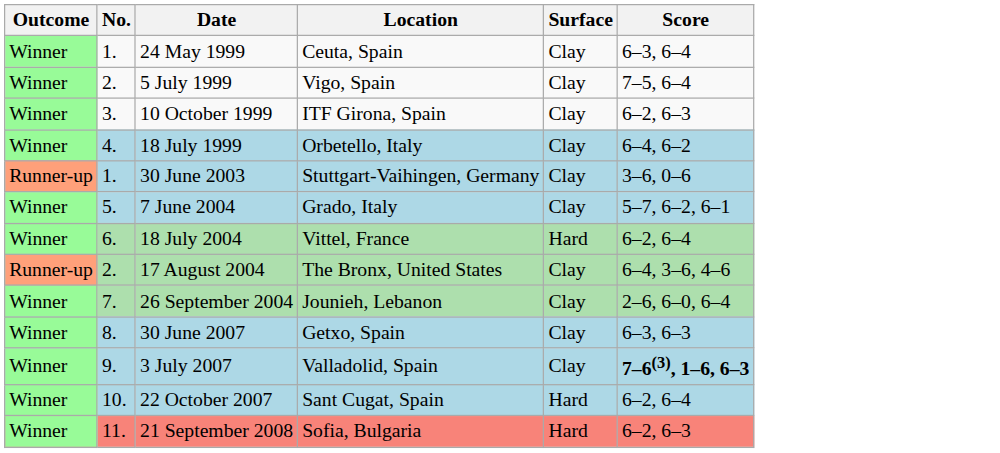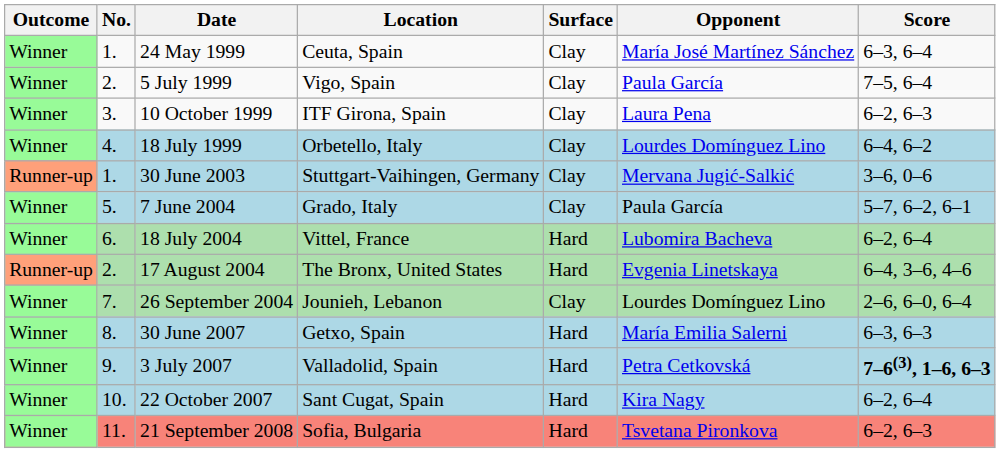+ column: Opponent | María José Martínez Sánchez | Paula García | Laura Pena | Lourdes Domínguez Lino | Mervana Jugić-Salkić | Paula García | Lubomira Bacheva | Evgenia Linetskaya | Lourdes Domínguez Lino | María Emilia Salerni | Petra Cetkovská | Kira Nagy | Tsvetana Pironkova
17 August 2004 | Surface: Clay -> Hard
30 June 2007 | Surface: Clay -> Hard
3 July 2007 | Surface: Clay -> Hard
